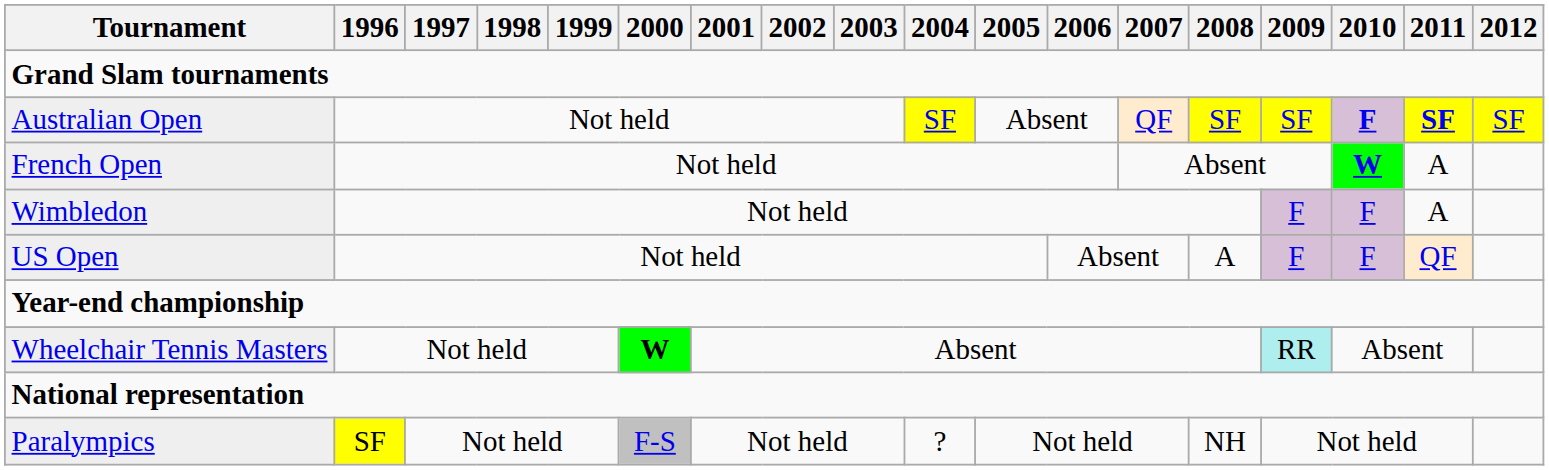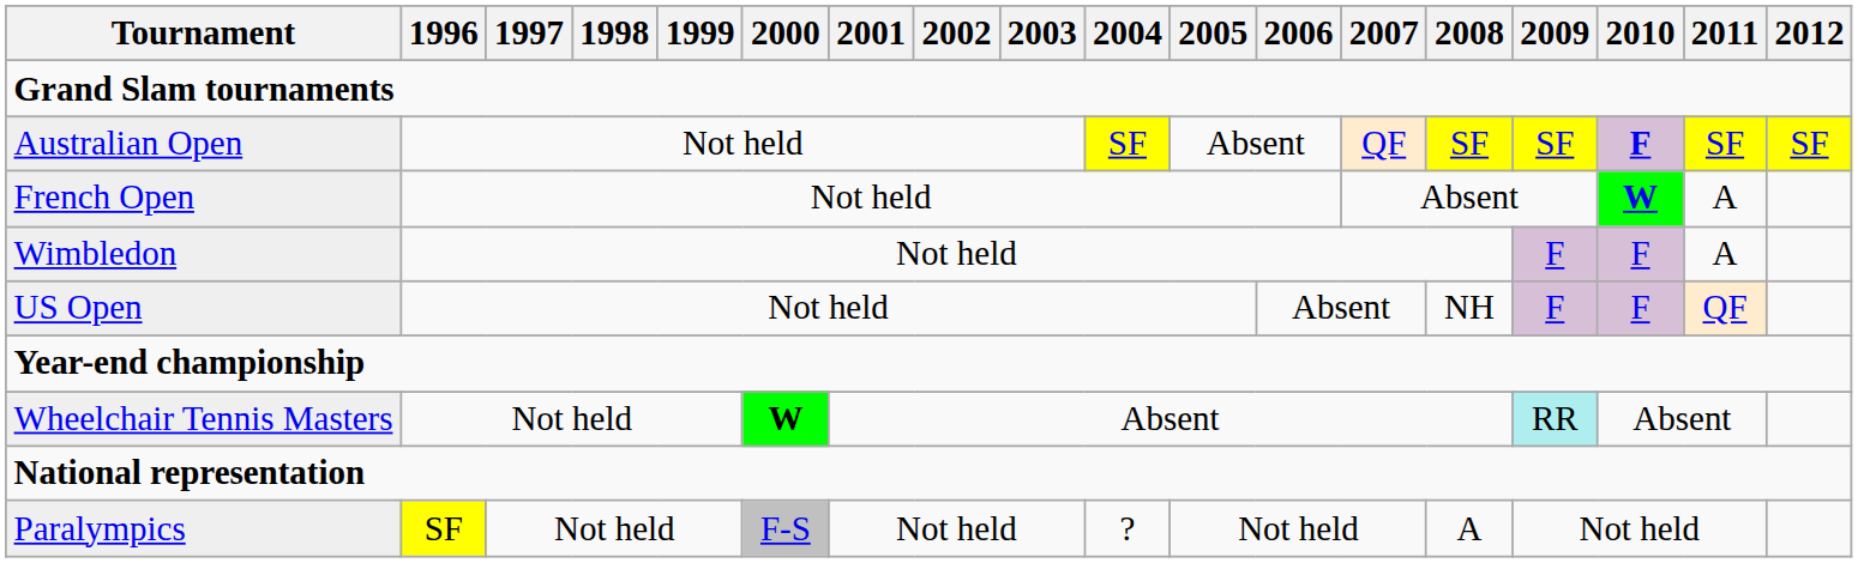Australian Open | 2011: bold -> normal
US Open | 2008: A -> NH
Paralympics | 2008: NH -> A
